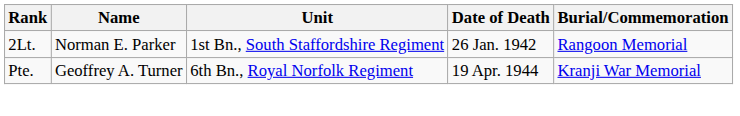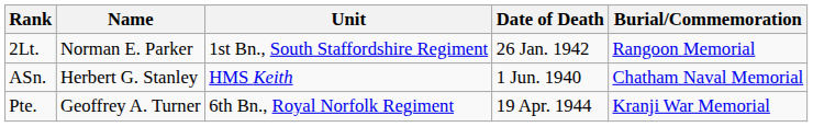+ row: ASn. | Herbert G. Stanley | HMS Keith | 1 Jun. 1940 | Chatham Naval Memorial
